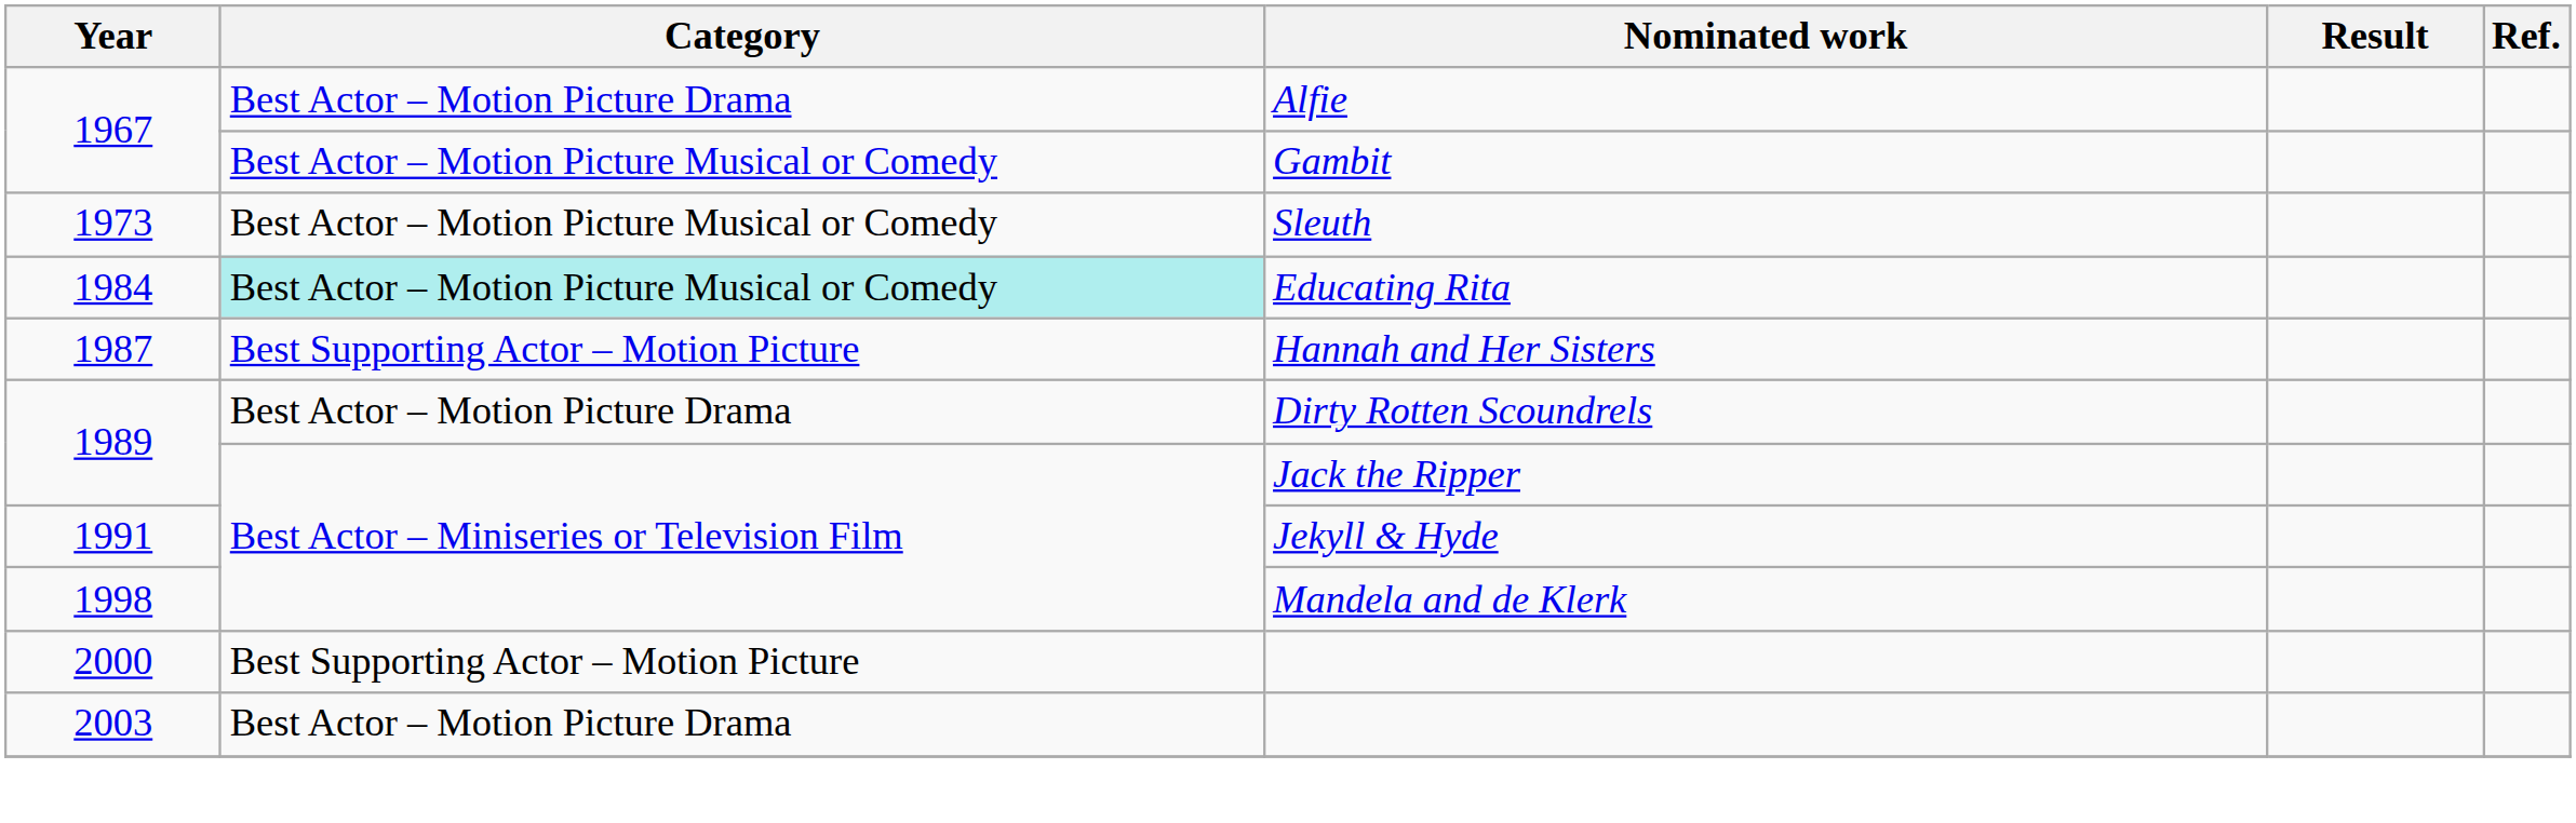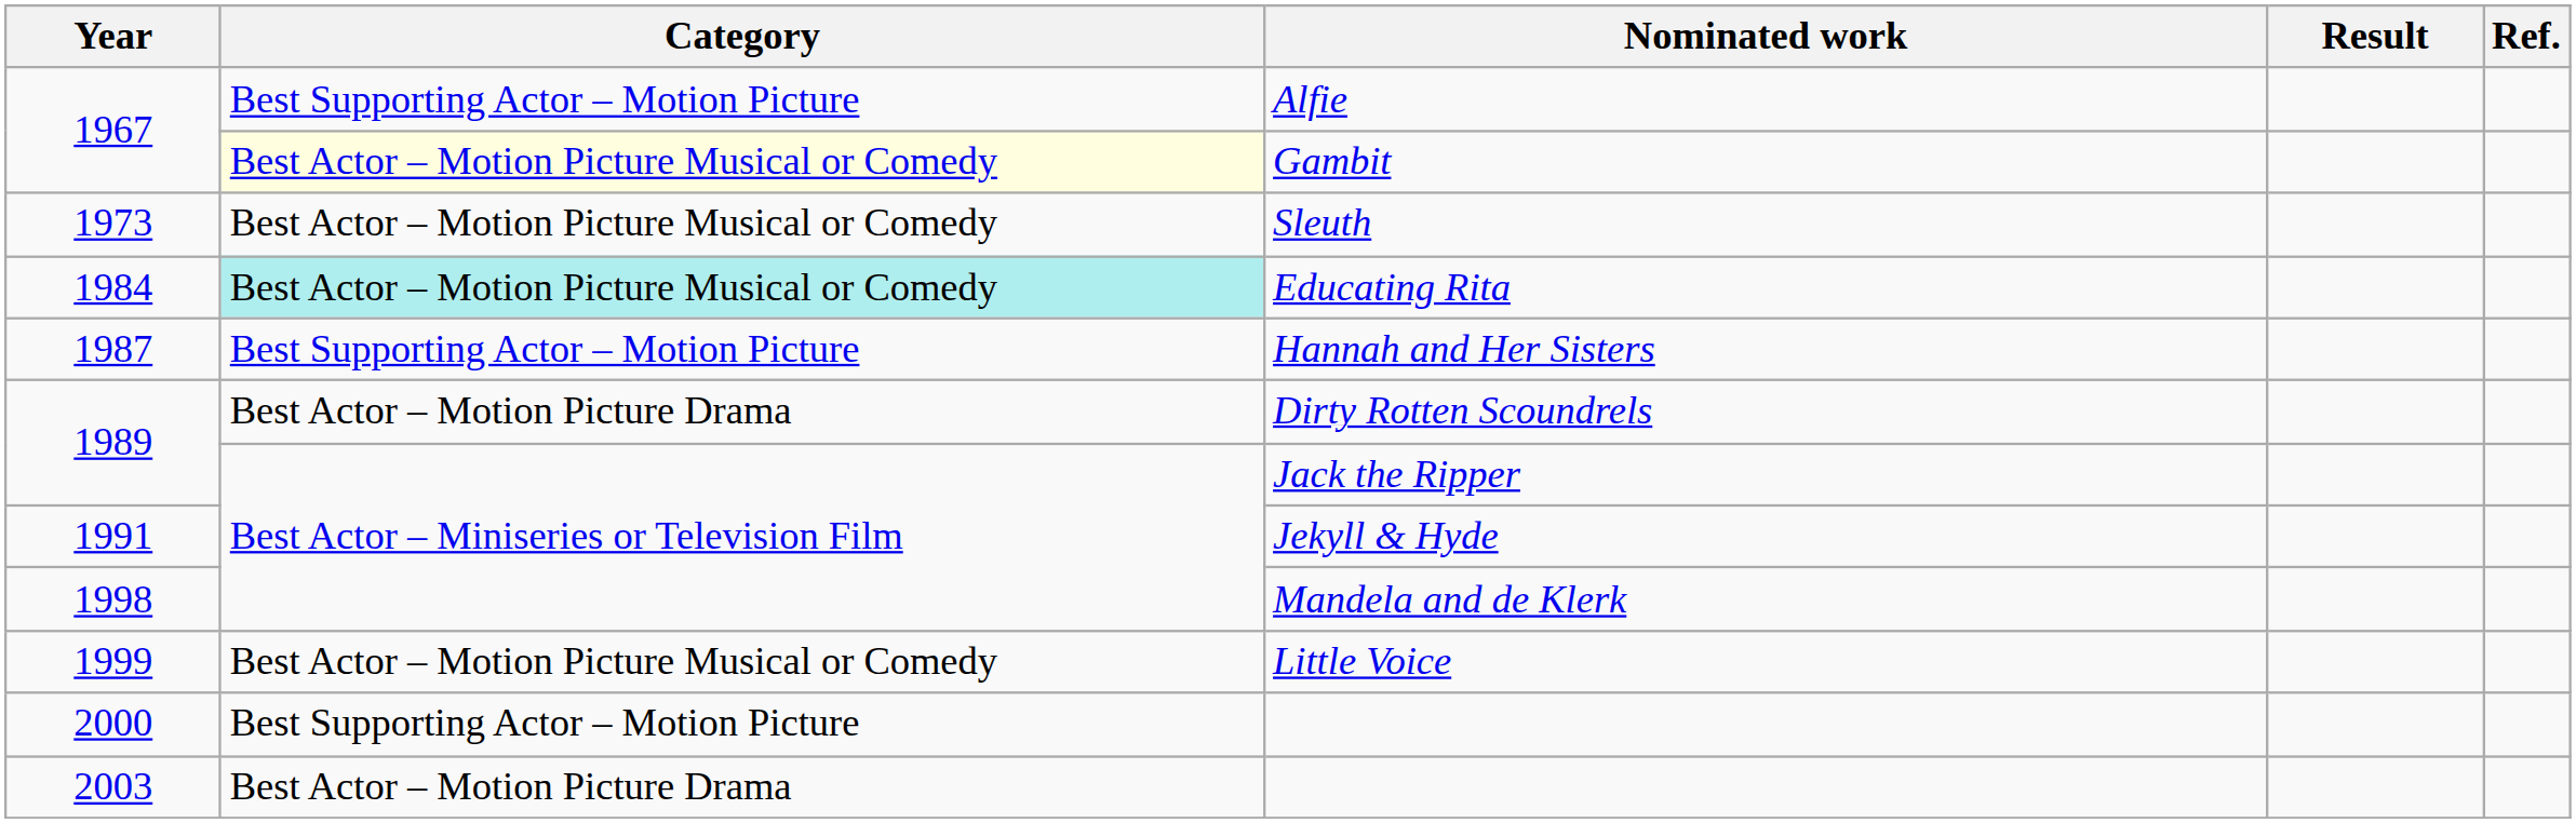Alfie | Category: Best Actor – Motion Picture Drama -> Best Supporting Actor – Motion Picture
Gambit | Category: no background -> lightyellow background
+ row: 1999 | Best Actor – Motion Picture Musical or Comedy | Little Voice
